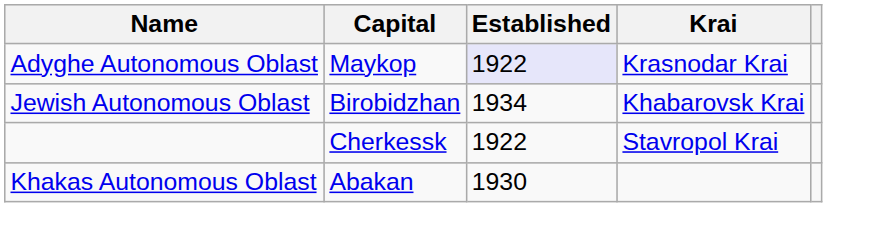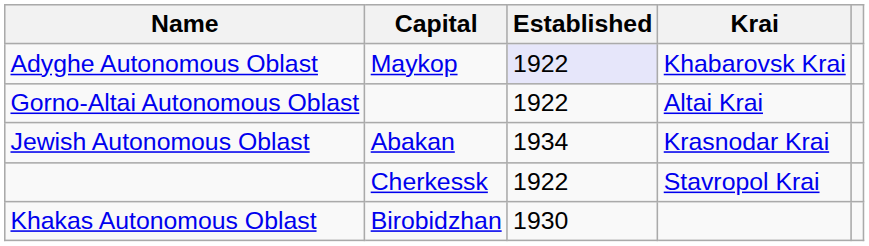Adyghe Autonomous Oblast | Krai: Krasnodar Krai -> Khabarovsk Krai
+ row: Gorno-Altai Autonomous Oblast | 1922 | Altai Krai
Jewish Autonomous Oblast | Capital: Birobidzhan -> Abakan
Jewish Autonomous Oblast | Krai: Khabarovsk Krai -> Krasnodar Krai
Khakas Autonomous Oblast | Capital: Abakan -> Birobidzhan
